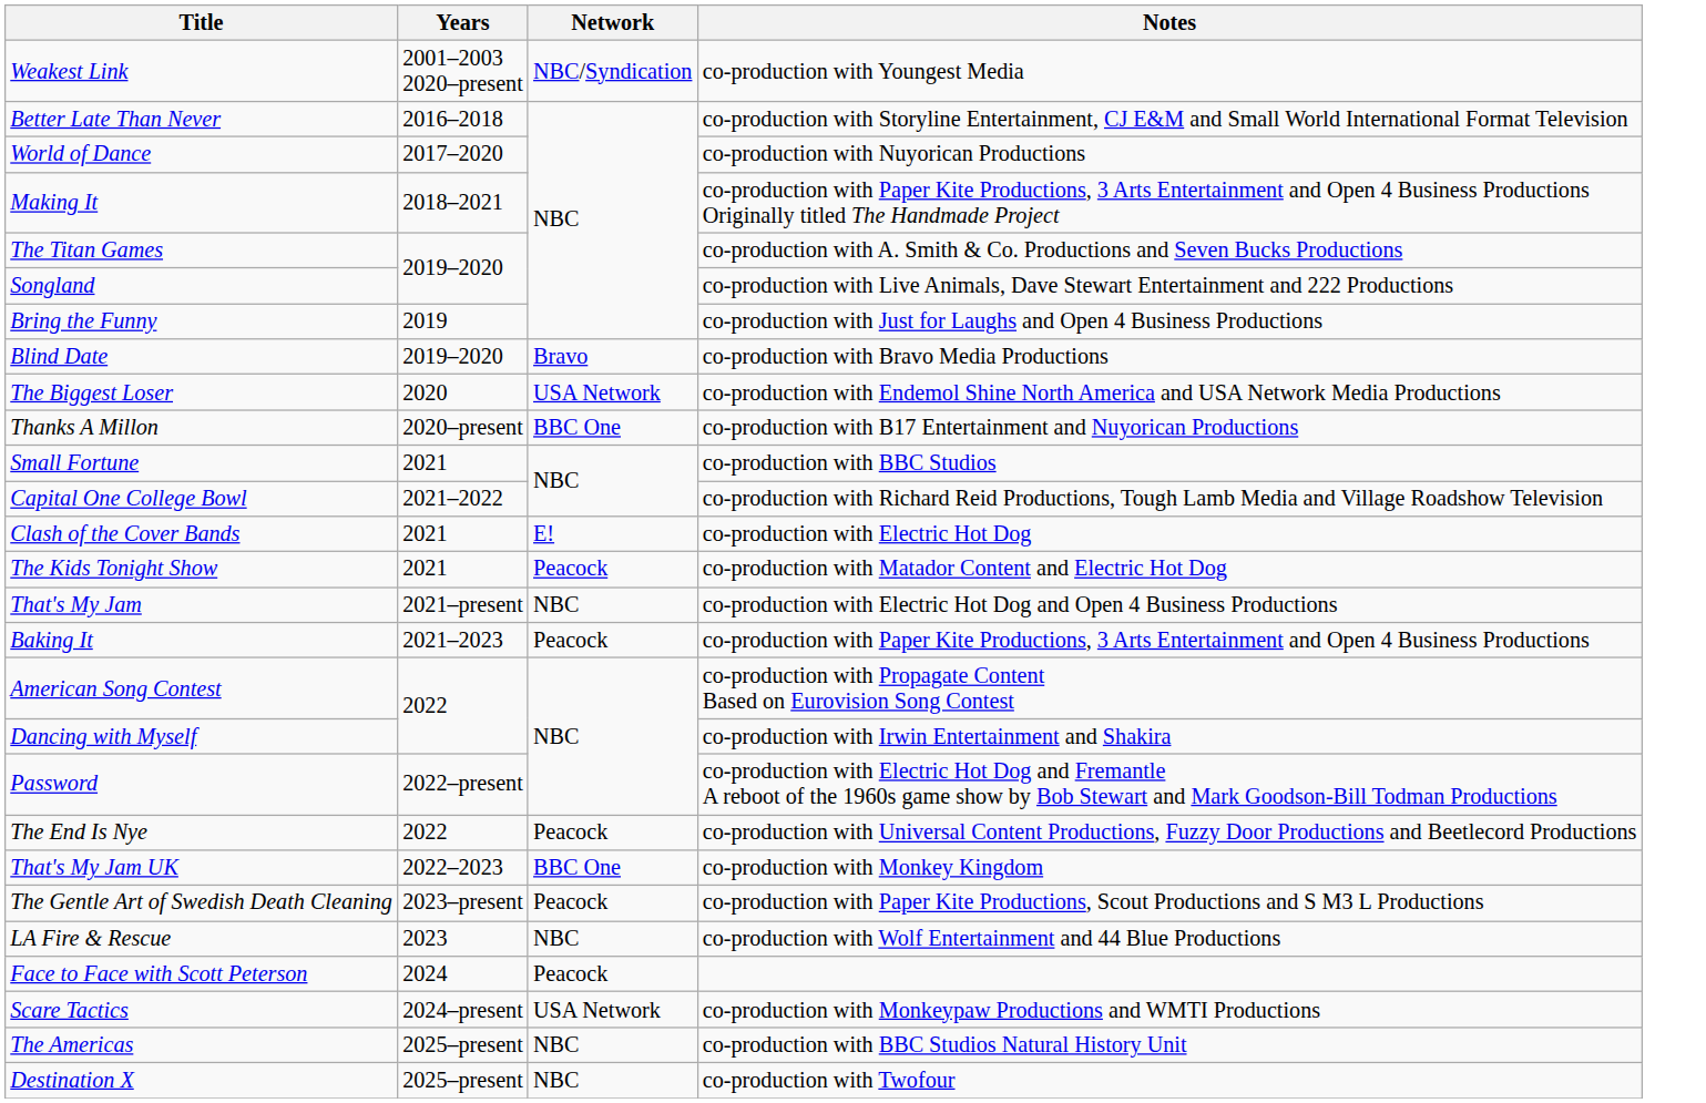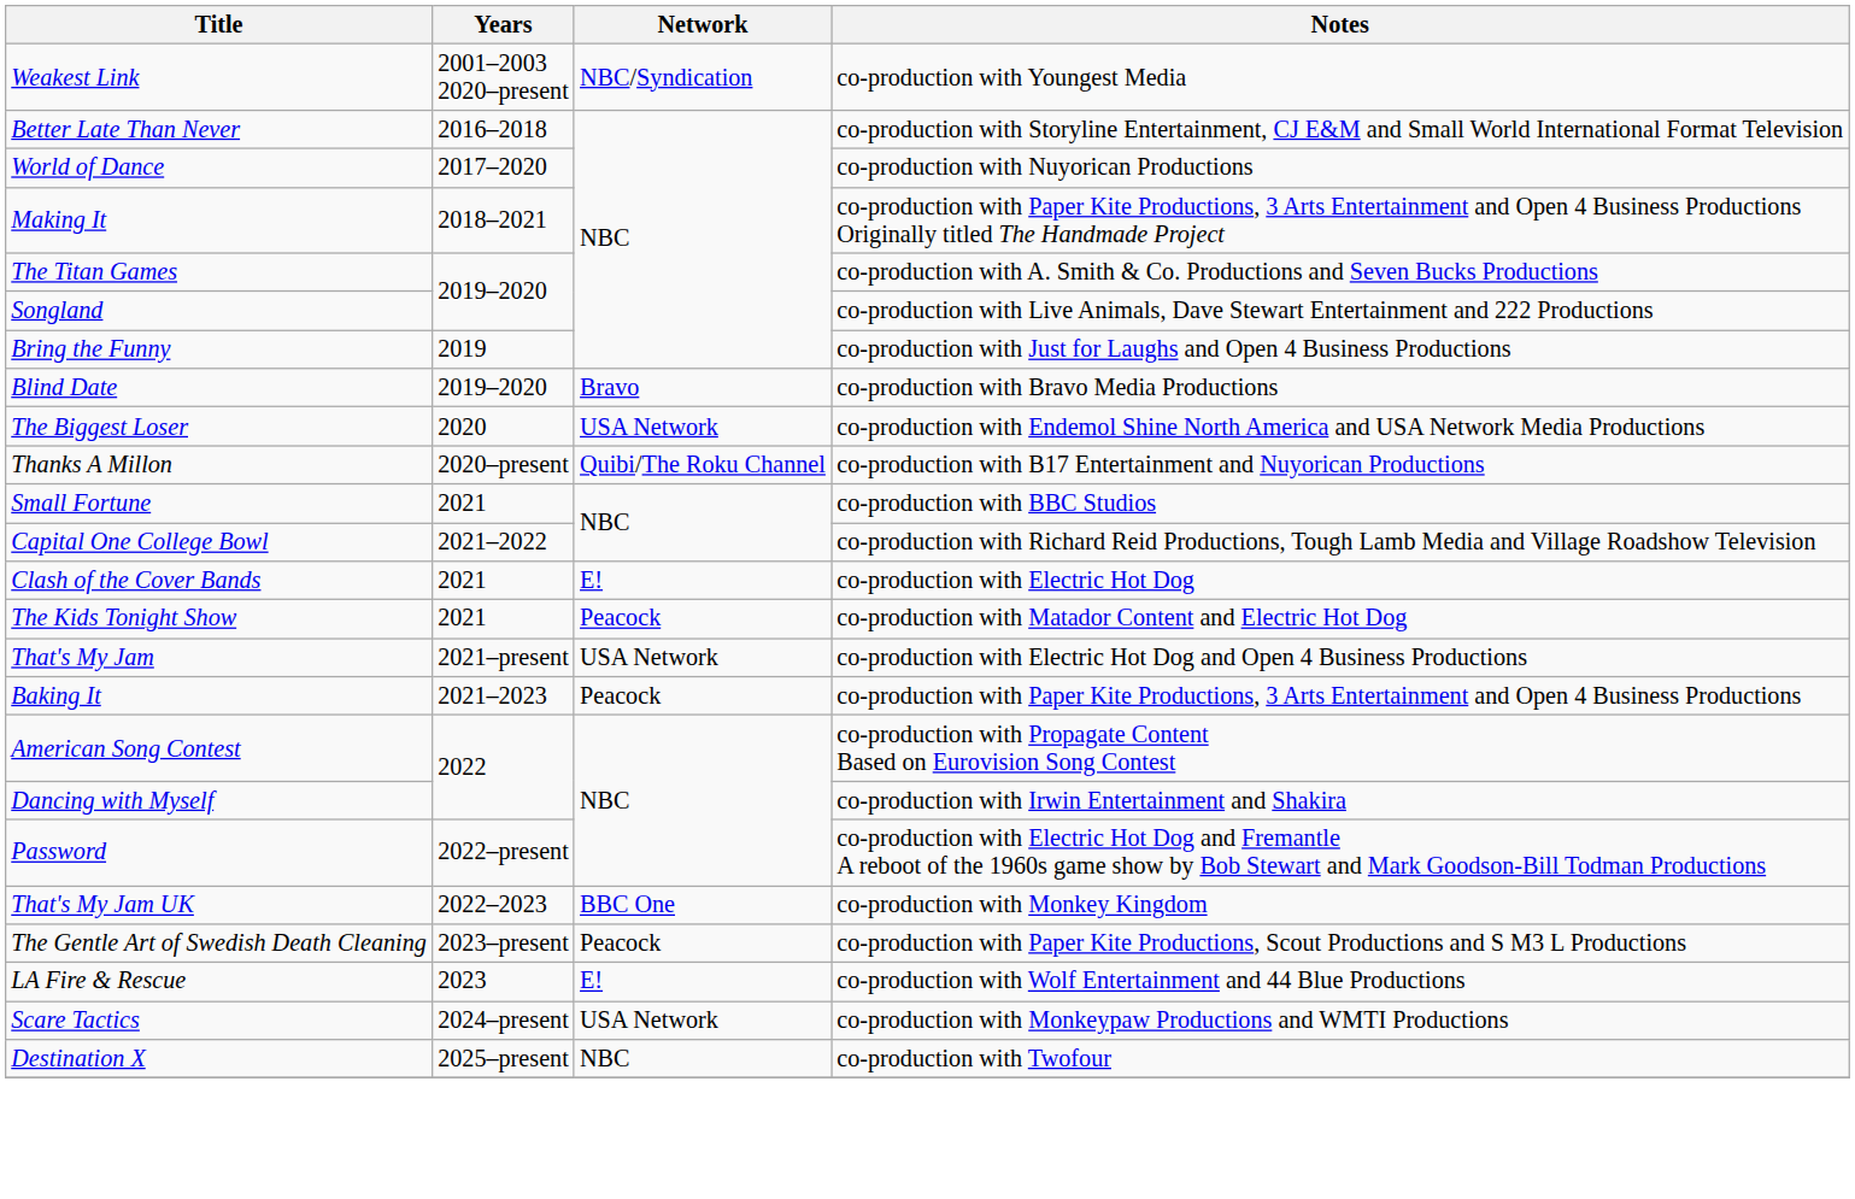Thanks A Millon | Network: BBC One -> Quibi/The Roku Channel
That's My Jam | Network: NBC -> USA Network
- row: The End Is Nye | 2022 | Peacock | co-production with Universal Content Productions, Fuzzy Door Productions and Beetlecord Productions
LA Fire & Rescue | Network: NBC -> E!
- row: Face to Face with Scott Peterson | 2024 | Peacock
- row: The Americas | 2025–present | NBC | co-production with BBC Studios Natural History Unit
